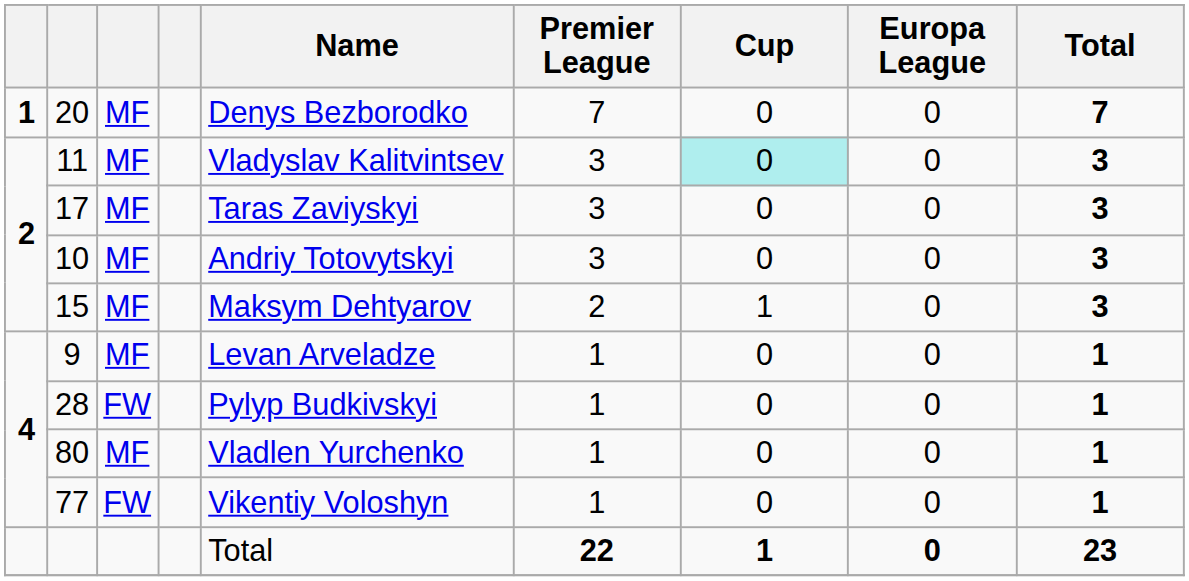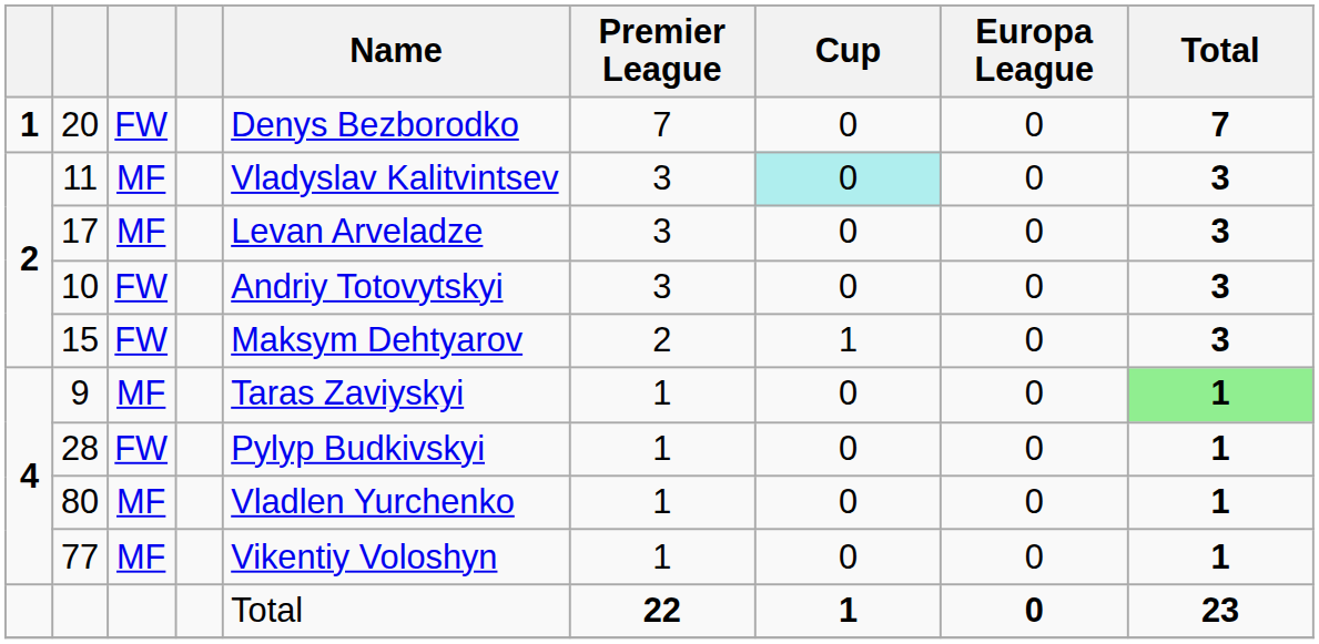20 | column 3: MF -> FW
17 | Name: Taras Zaviyskyi -> Levan Arveladze
10 | column 3: MF -> FW
15 | column 3: MF -> FW
9 | Name: Levan Arveladze -> Taras Zaviyskyi
9 | Total: no background -> lightgreen background
77 | column 3: FW -> MF
